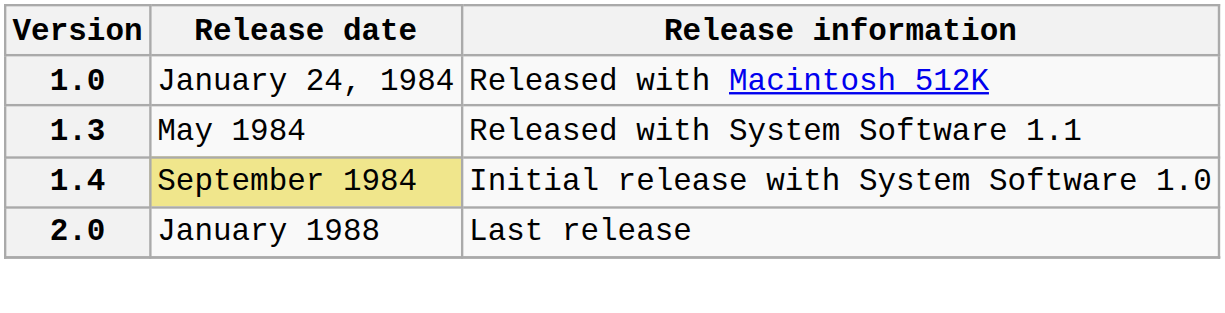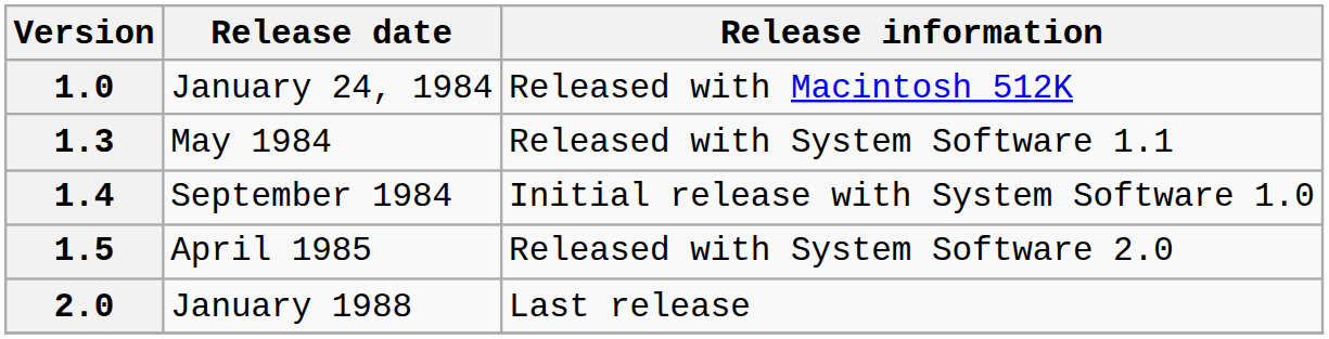1.4 | Release date: khaki background -> no background
+ row: 1.5 | April 1985 | Released with System Software 2.0
